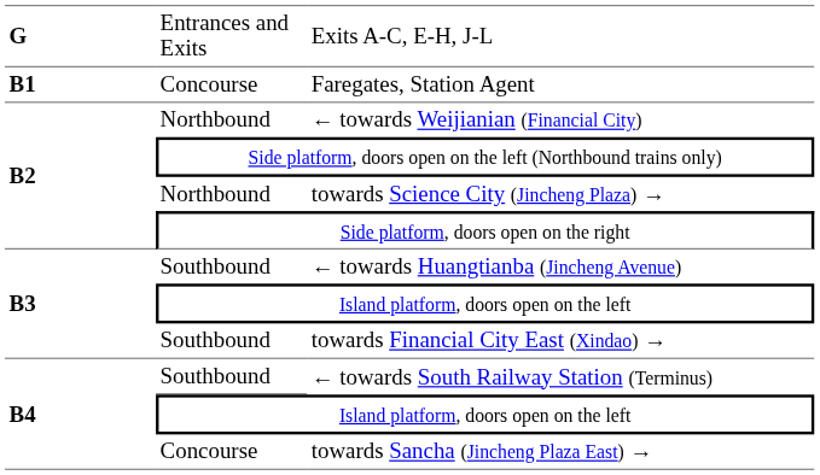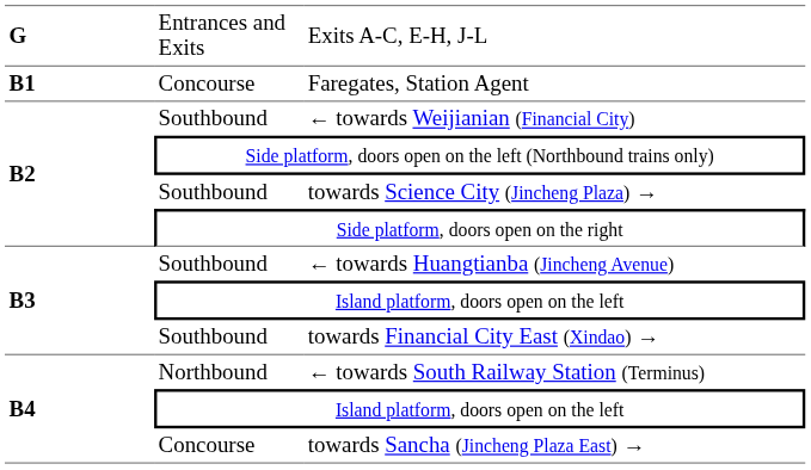← towards Weijianian (Financial City) | column 2: Northbound -> Southbound
towards Science City (Jincheng Plaza) → | column 2: Northbound -> Southbound
← towards South Railway Station (Terminus) | column 2: Southbound -> Northbound
